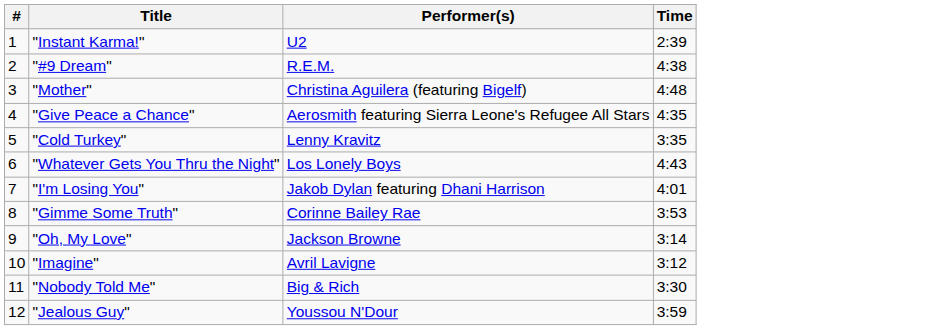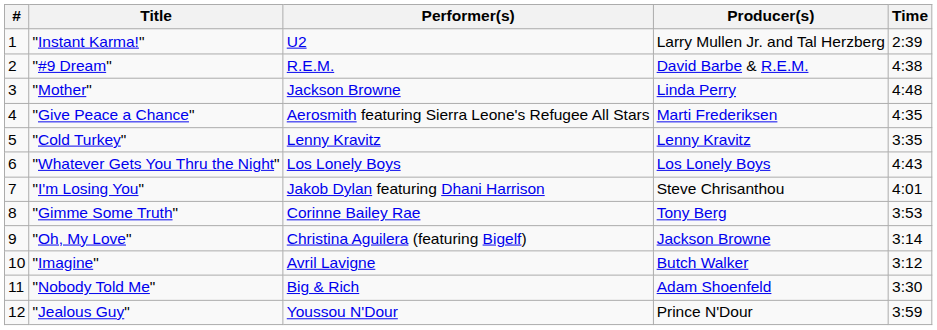+ column: Producer(s) | Larry Mullen Jr. and Tal Herzberg | David Barbe & R.E.M. | Linda Perry | Marti Frederiksen | Lenny Kravitz | Los Lonely Boys | Steve Chrisanthou | Tony Berg | Jackson Browne | Butch Walker | Adam Shoenfeld | Prince N'Dour
"Mother" | Performer(s): Christina Aguilera (featuring Bigelf) -> Jackson Browne
"Oh, My Love" | Performer(s): Jackson Browne -> Christina Aguilera (featuring Bigelf)
